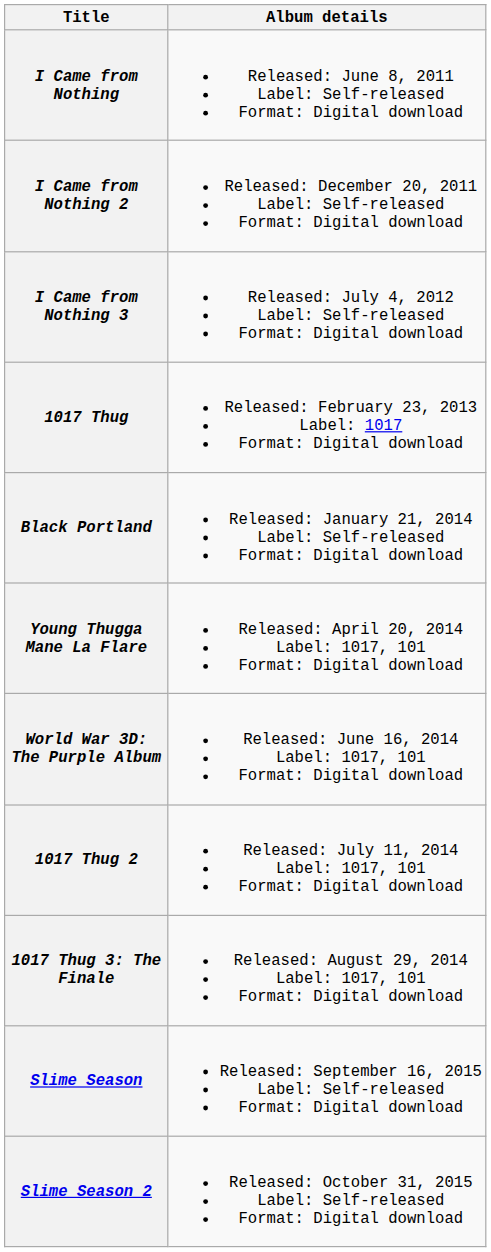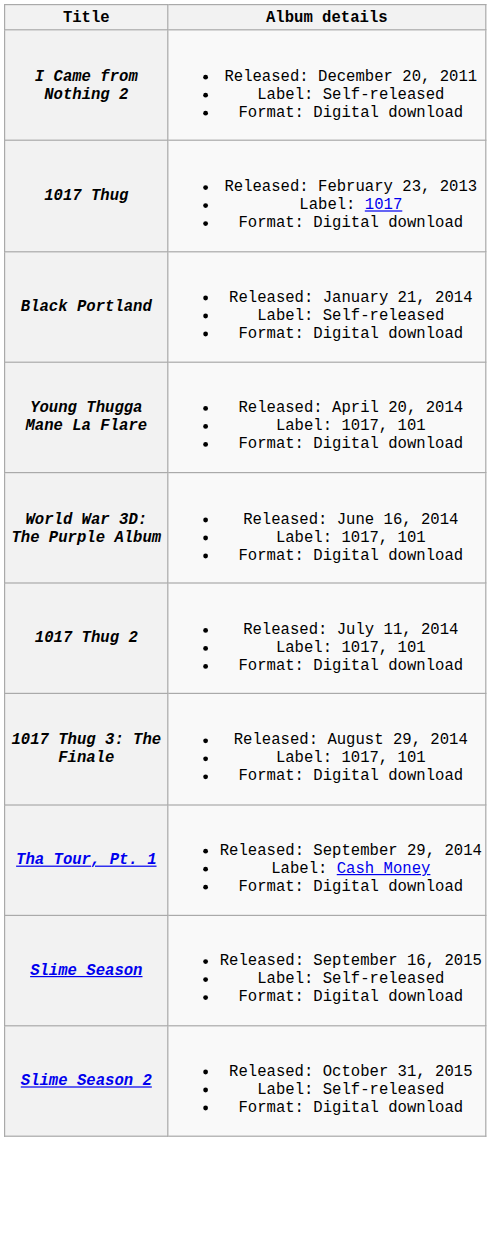- row: I Came from Nothing | Released: June 8, 2011 Label: Self-released Format: Digital download
- row: I Came from Nothing 3 | Released: July 4, 2012 Label: Self-released Format: Digital download
+ row: Tha Tour, Pt. 1 | Released: September 29, 2014 Label: Cash Money Format: Digital download
